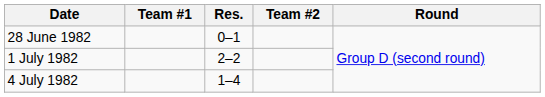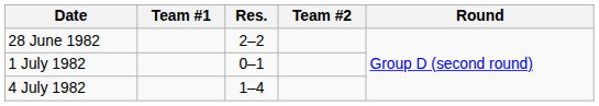28 June 1982 | Res.: 0–1 -> 2–2
1 July 1982 | Res.: 2–2 -> 0–1
